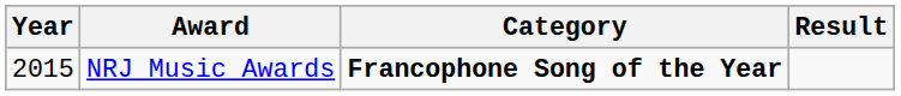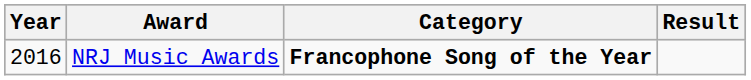NRJ Music Awards | Year: 2015 -> 2016
